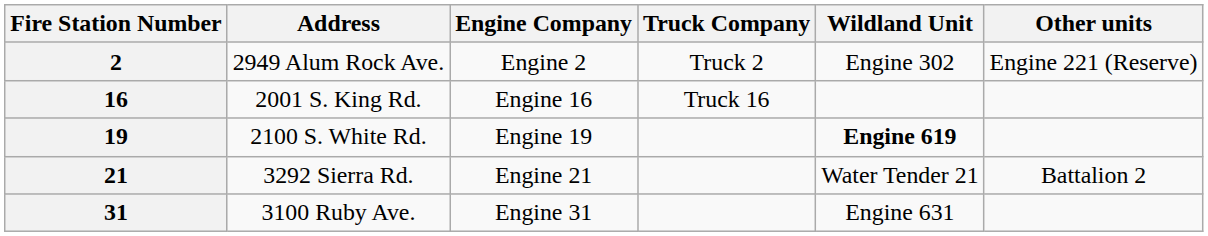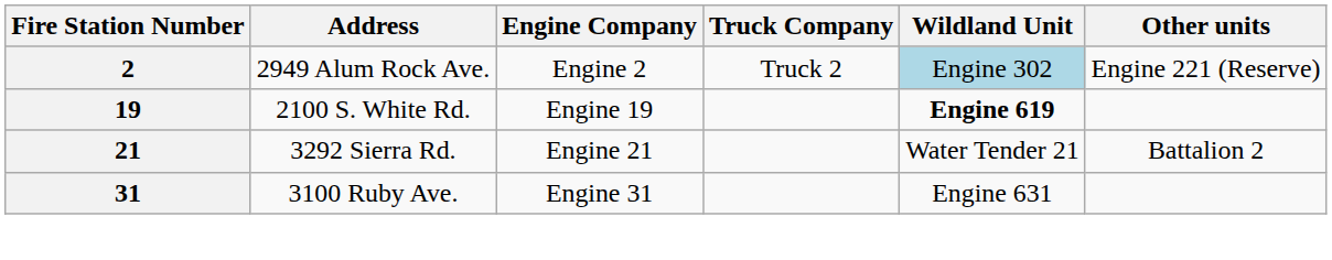2 | Wildland Unit: no background -> lightblue background
- row: 16 | 2001 S. King Rd. | Engine 16 | Truck 16
